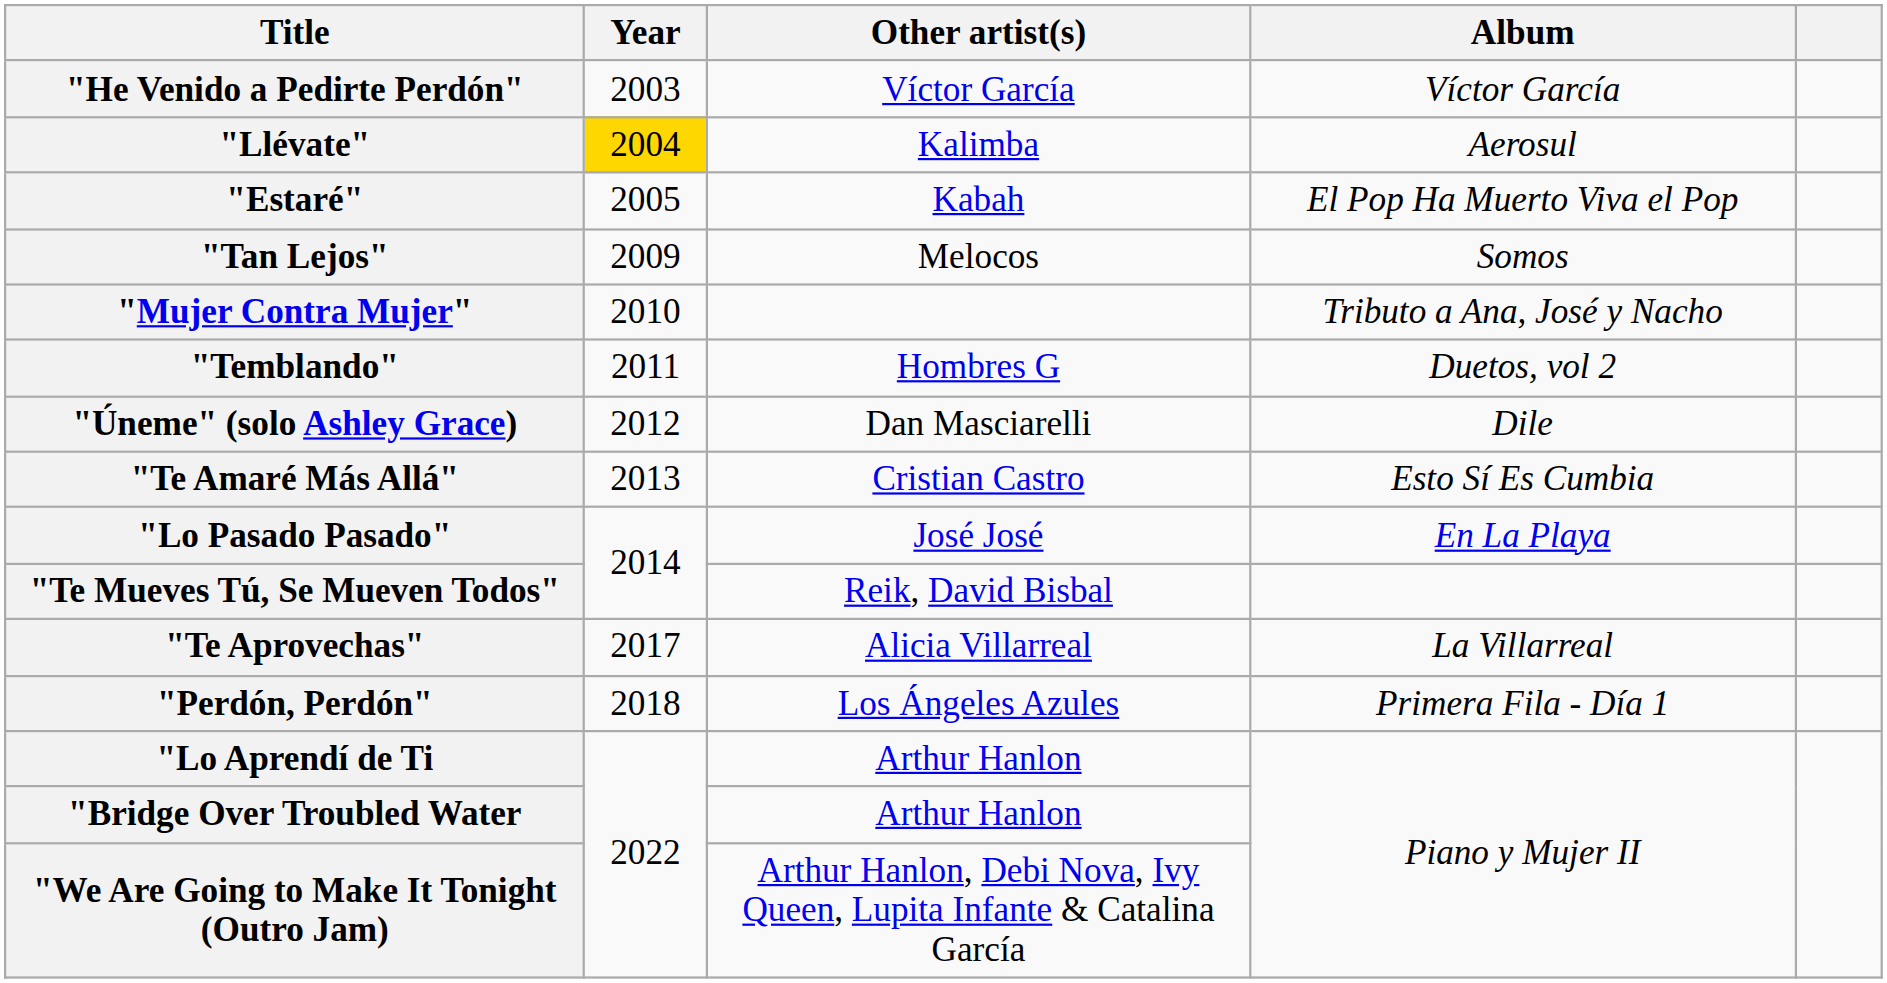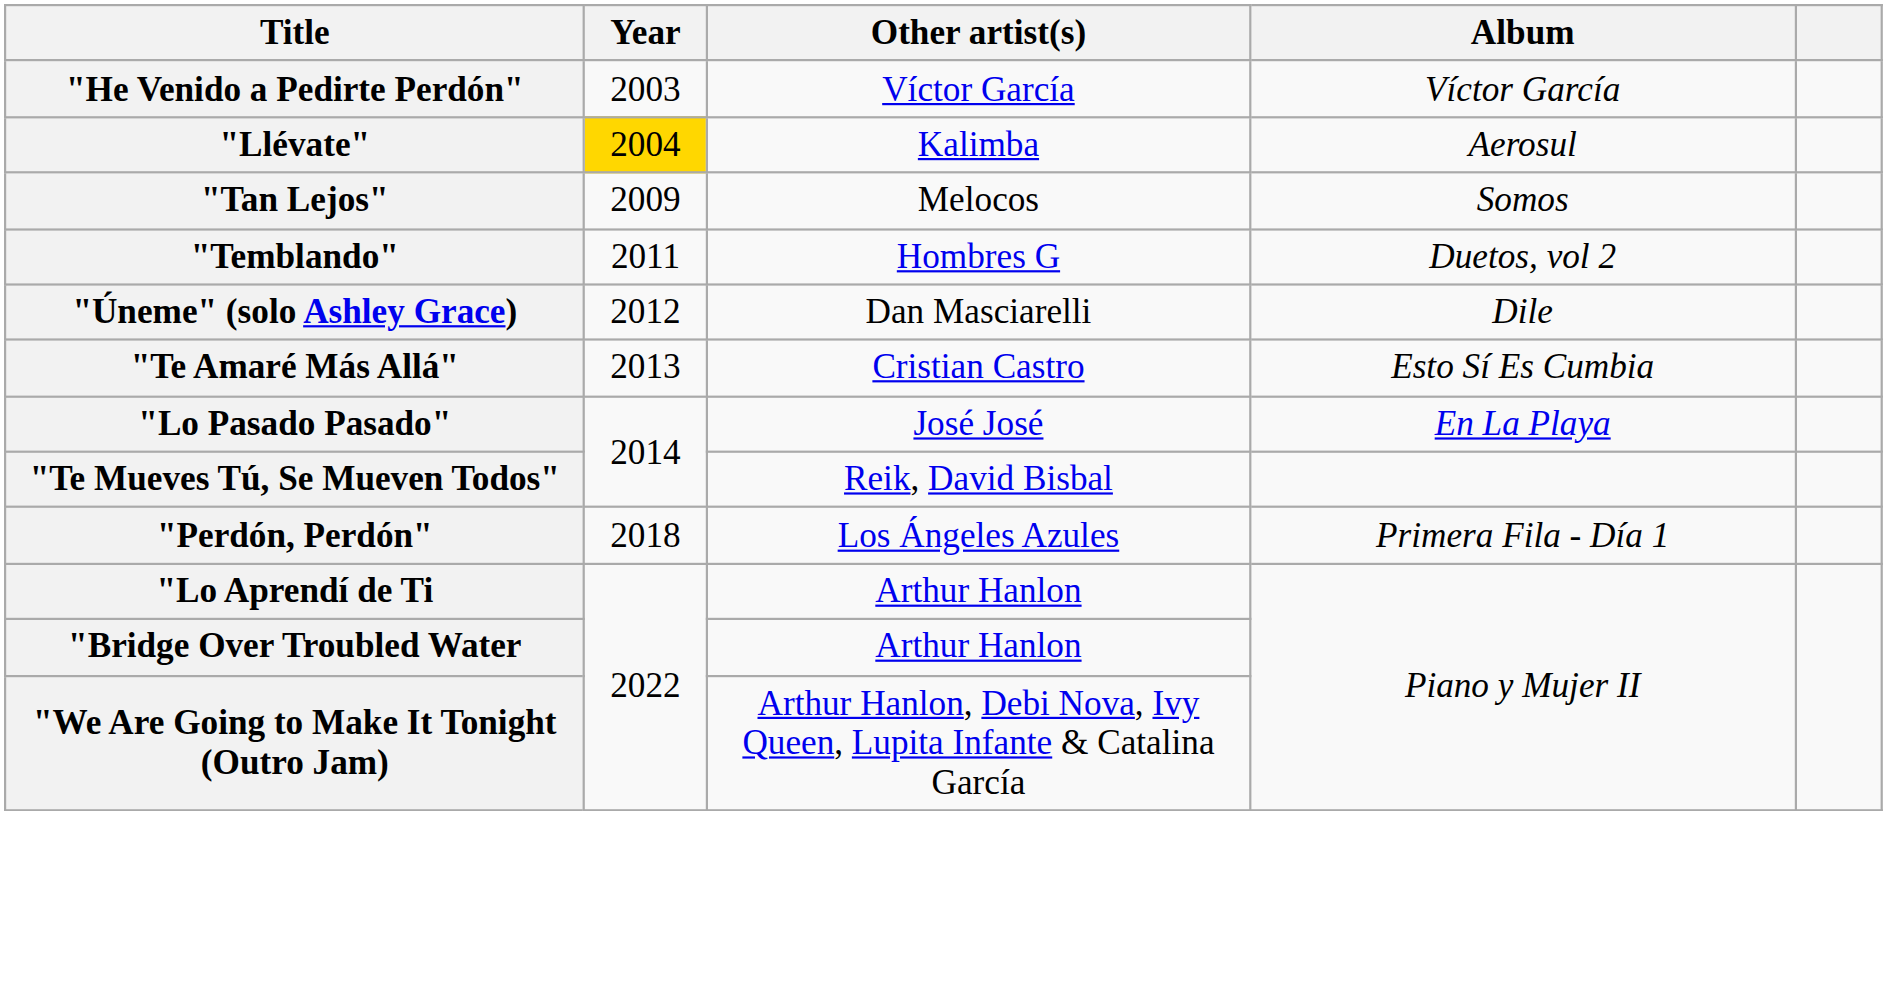- row: "Estaré" | 2005 | Kabah | El Pop Ha Muerto Viva el Pop
- row: "Mujer Contra Mujer" | 2010 | Tributo a Ana, José y Nacho
- row: "Te Aprovechas" | 2017 | Alicia Villarreal | La Villarreal
